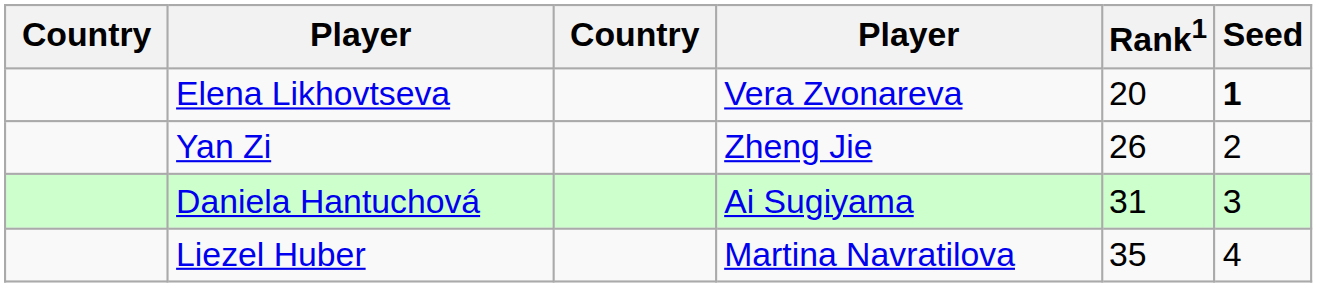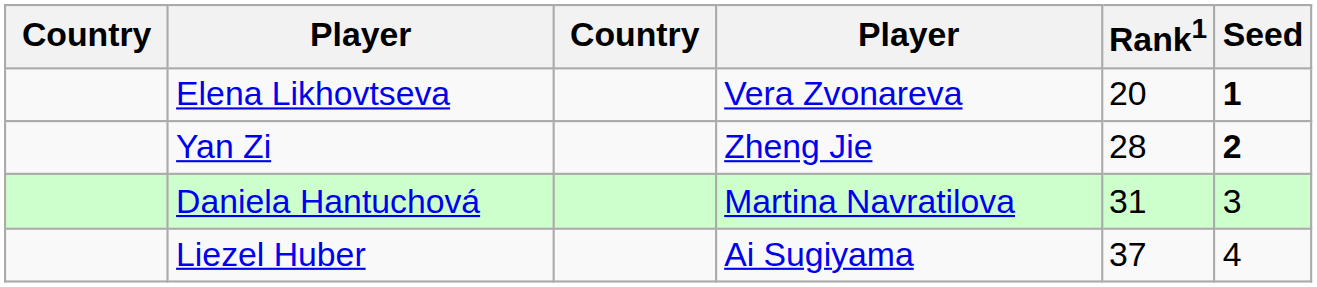Yan Zi | Rank1: 26 -> 28
Yan Zi | Seed: normal -> bold
Daniela Hantuchová | column 4: Ai Sugiyama -> Martina Navratilova
Liezel Huber | column 4: Martina Navratilova -> Ai Sugiyama
Liezel Huber | Rank1: 35 -> 37
